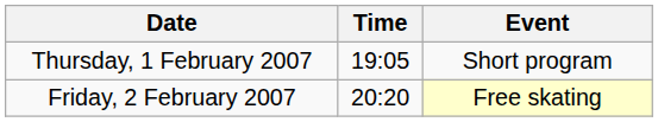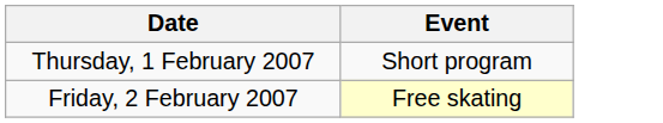- column: Time | 19:05 | 20:20
